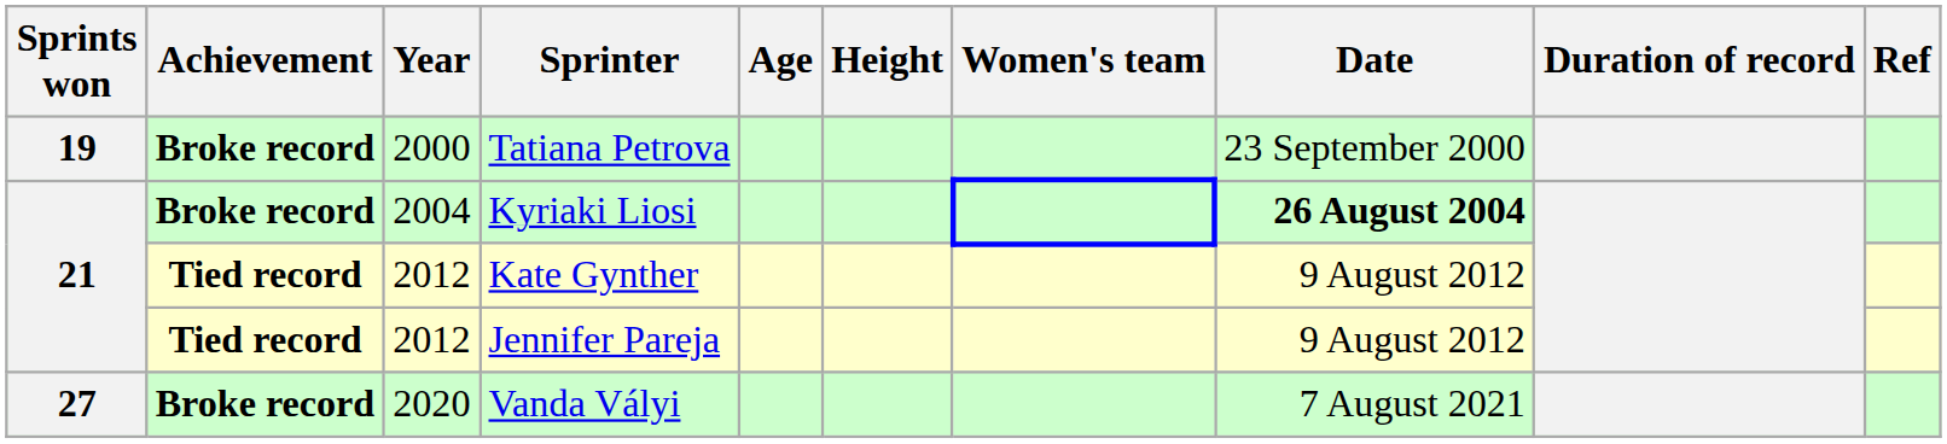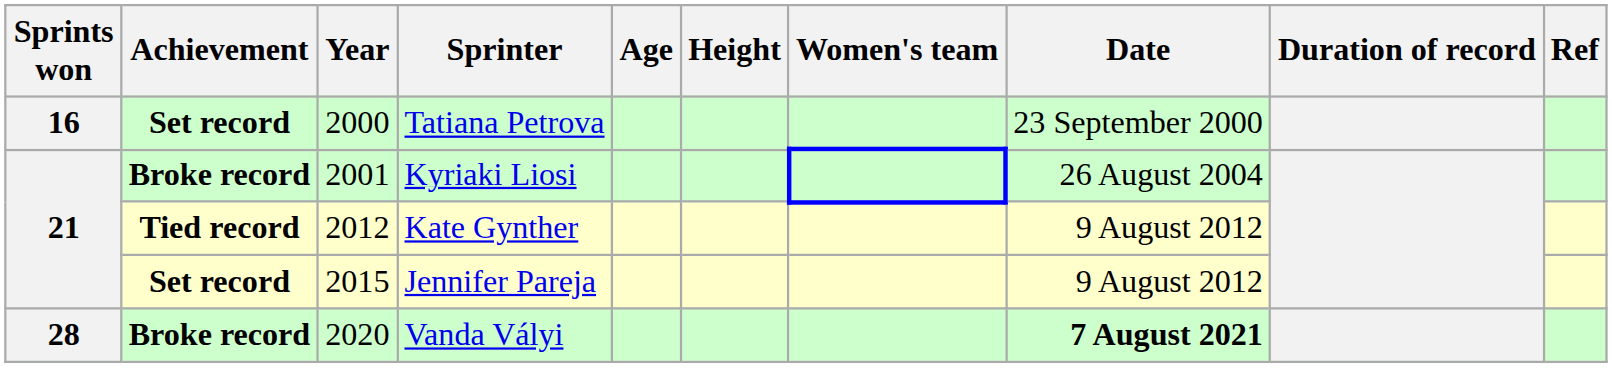Tatiana Petrova | Sprints won: 19 -> 16
Tatiana Petrova | Achievement: Broke record -> Set record
Kyriaki Liosi | Year: 2004 -> 2001
Kyriaki Liosi | Date: bold -> normal
Jennifer Pareja | Achievement: Tied record -> Set record
Jennifer Pareja | Year: 2012 -> 2015
Vanda Vályi | Sprints won: 27 -> 28
Vanda Vályi | Date: normal -> bold
